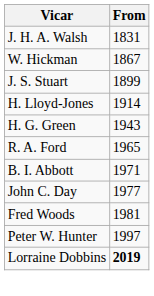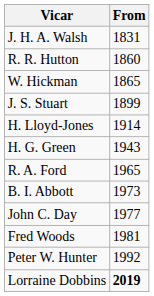+ row: R. R. Hutton | 1860
W. Hickman | From: 1867 -> 1865
B. I. Abbott | From: 1971 -> 1973
Peter W. Hunter | From: 1997 -> 1992
